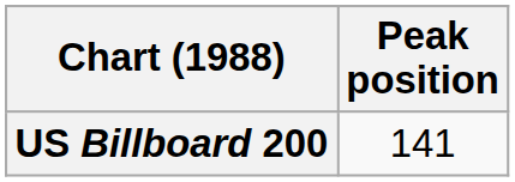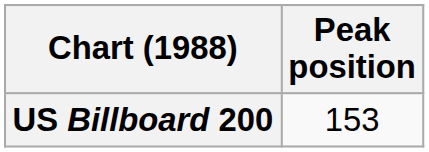US Billboard 200 | Peak position: 141 -> 153
